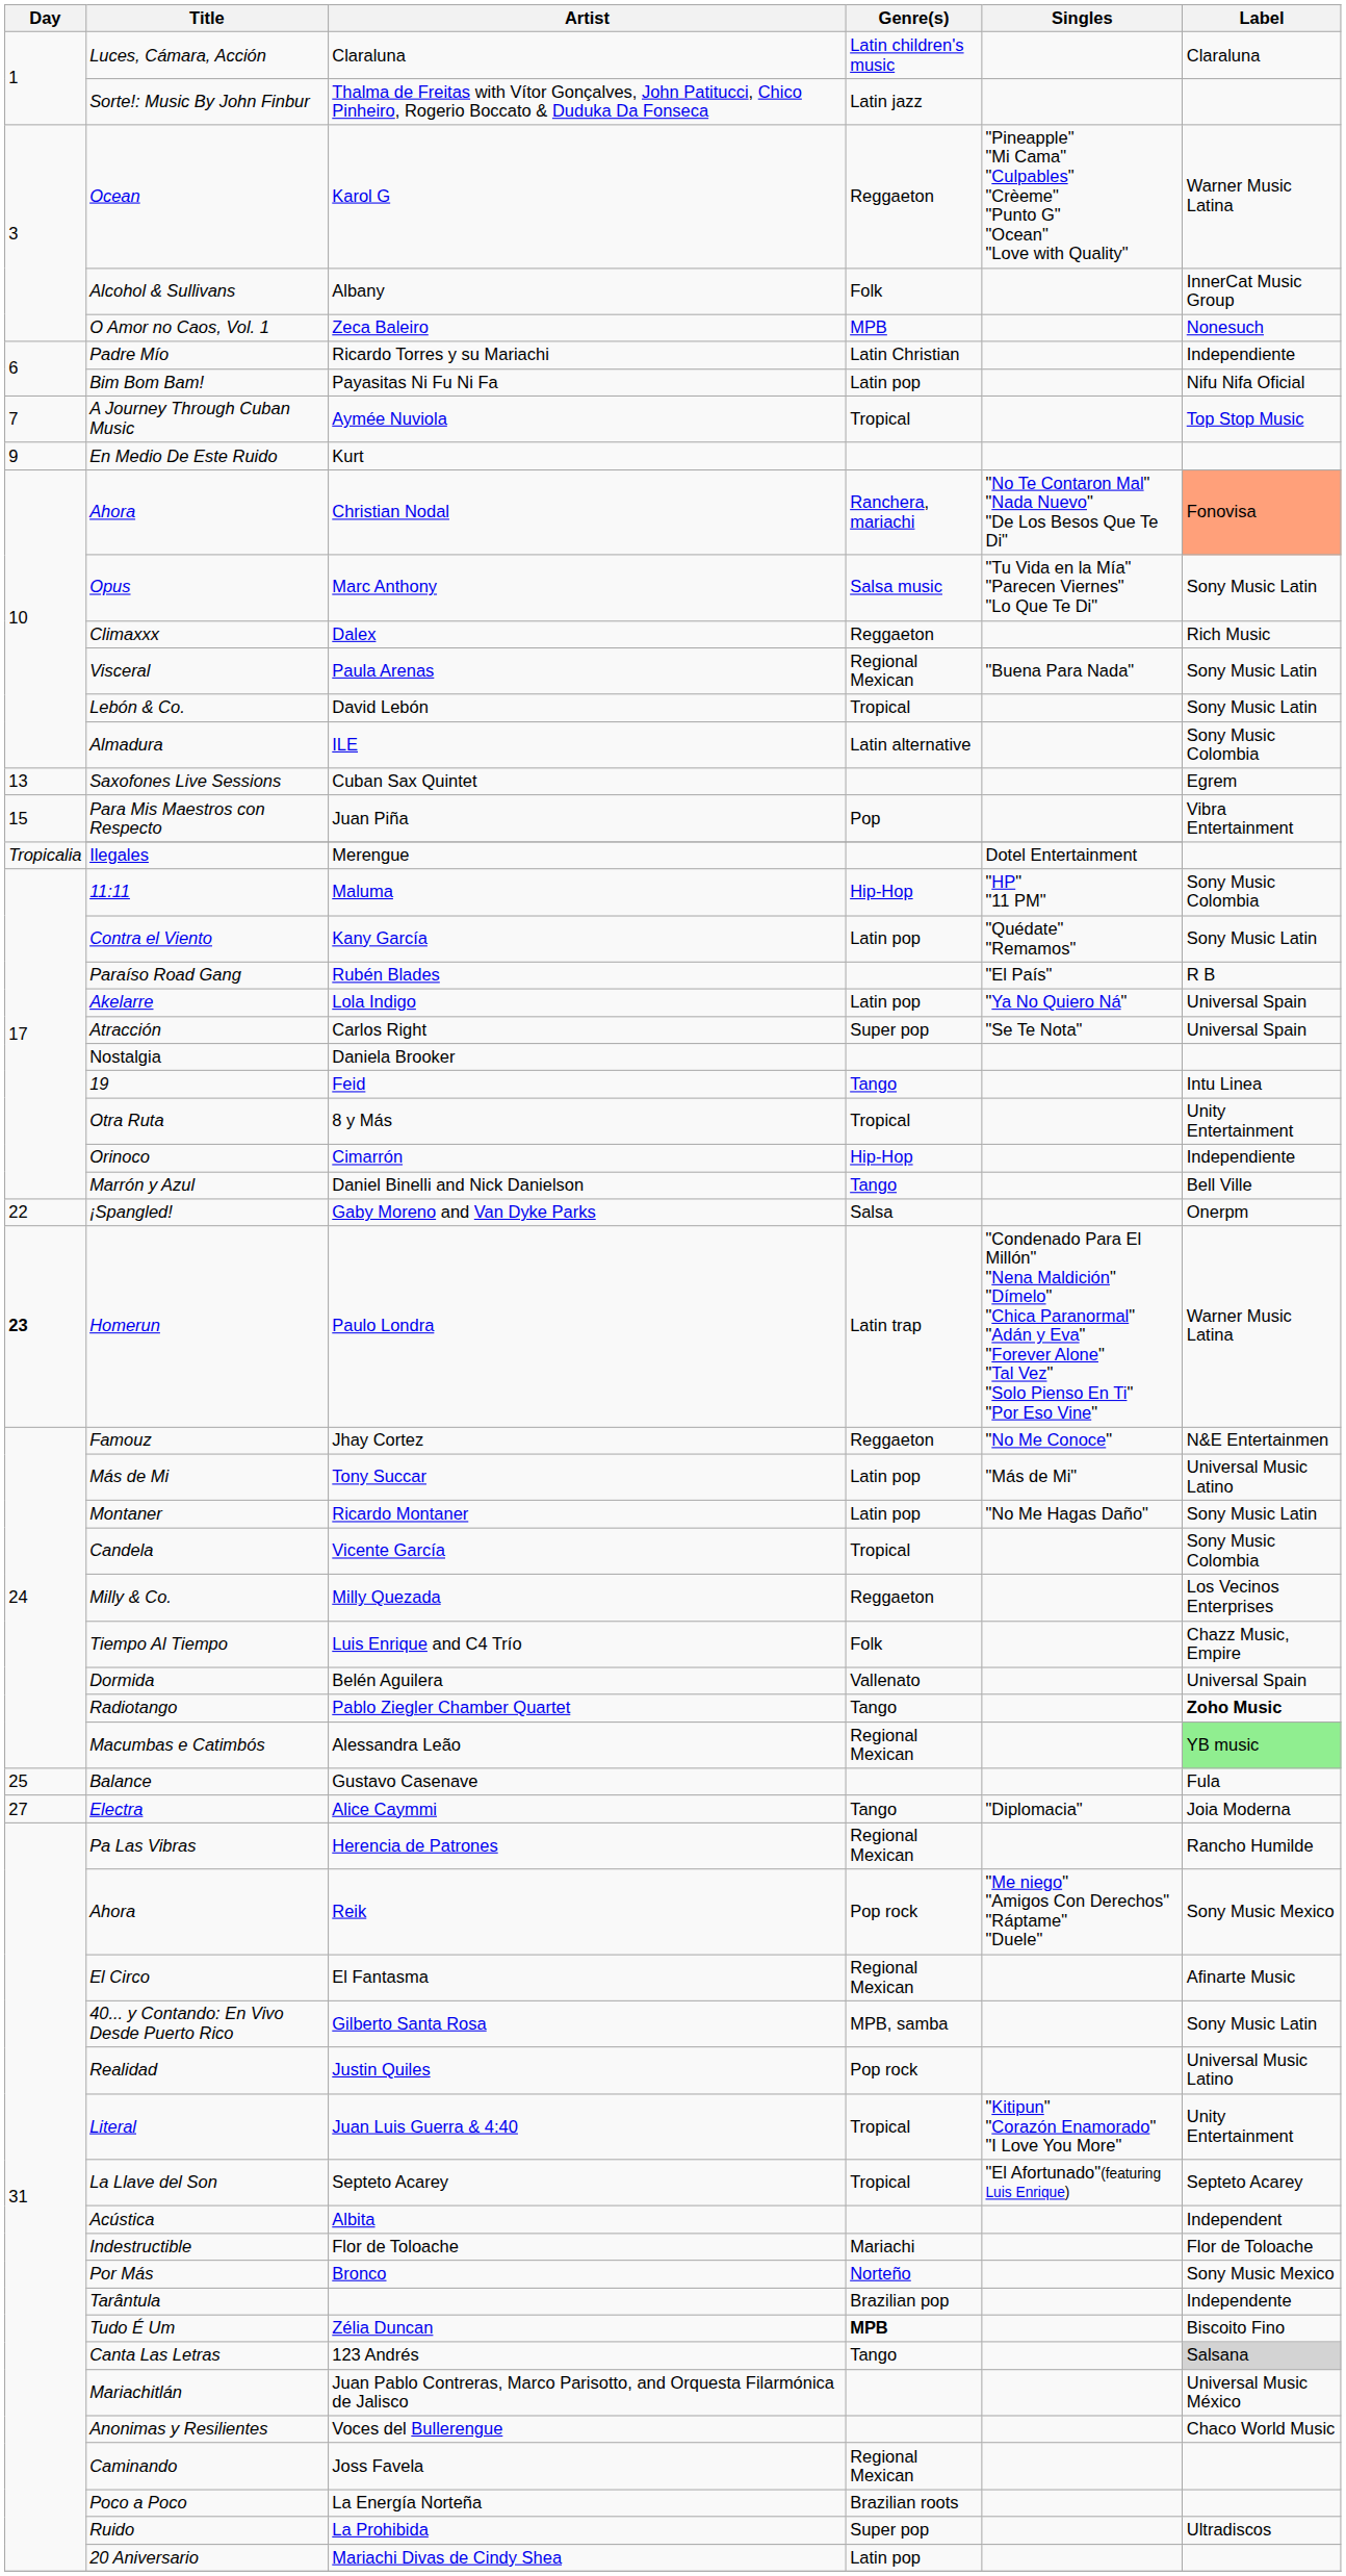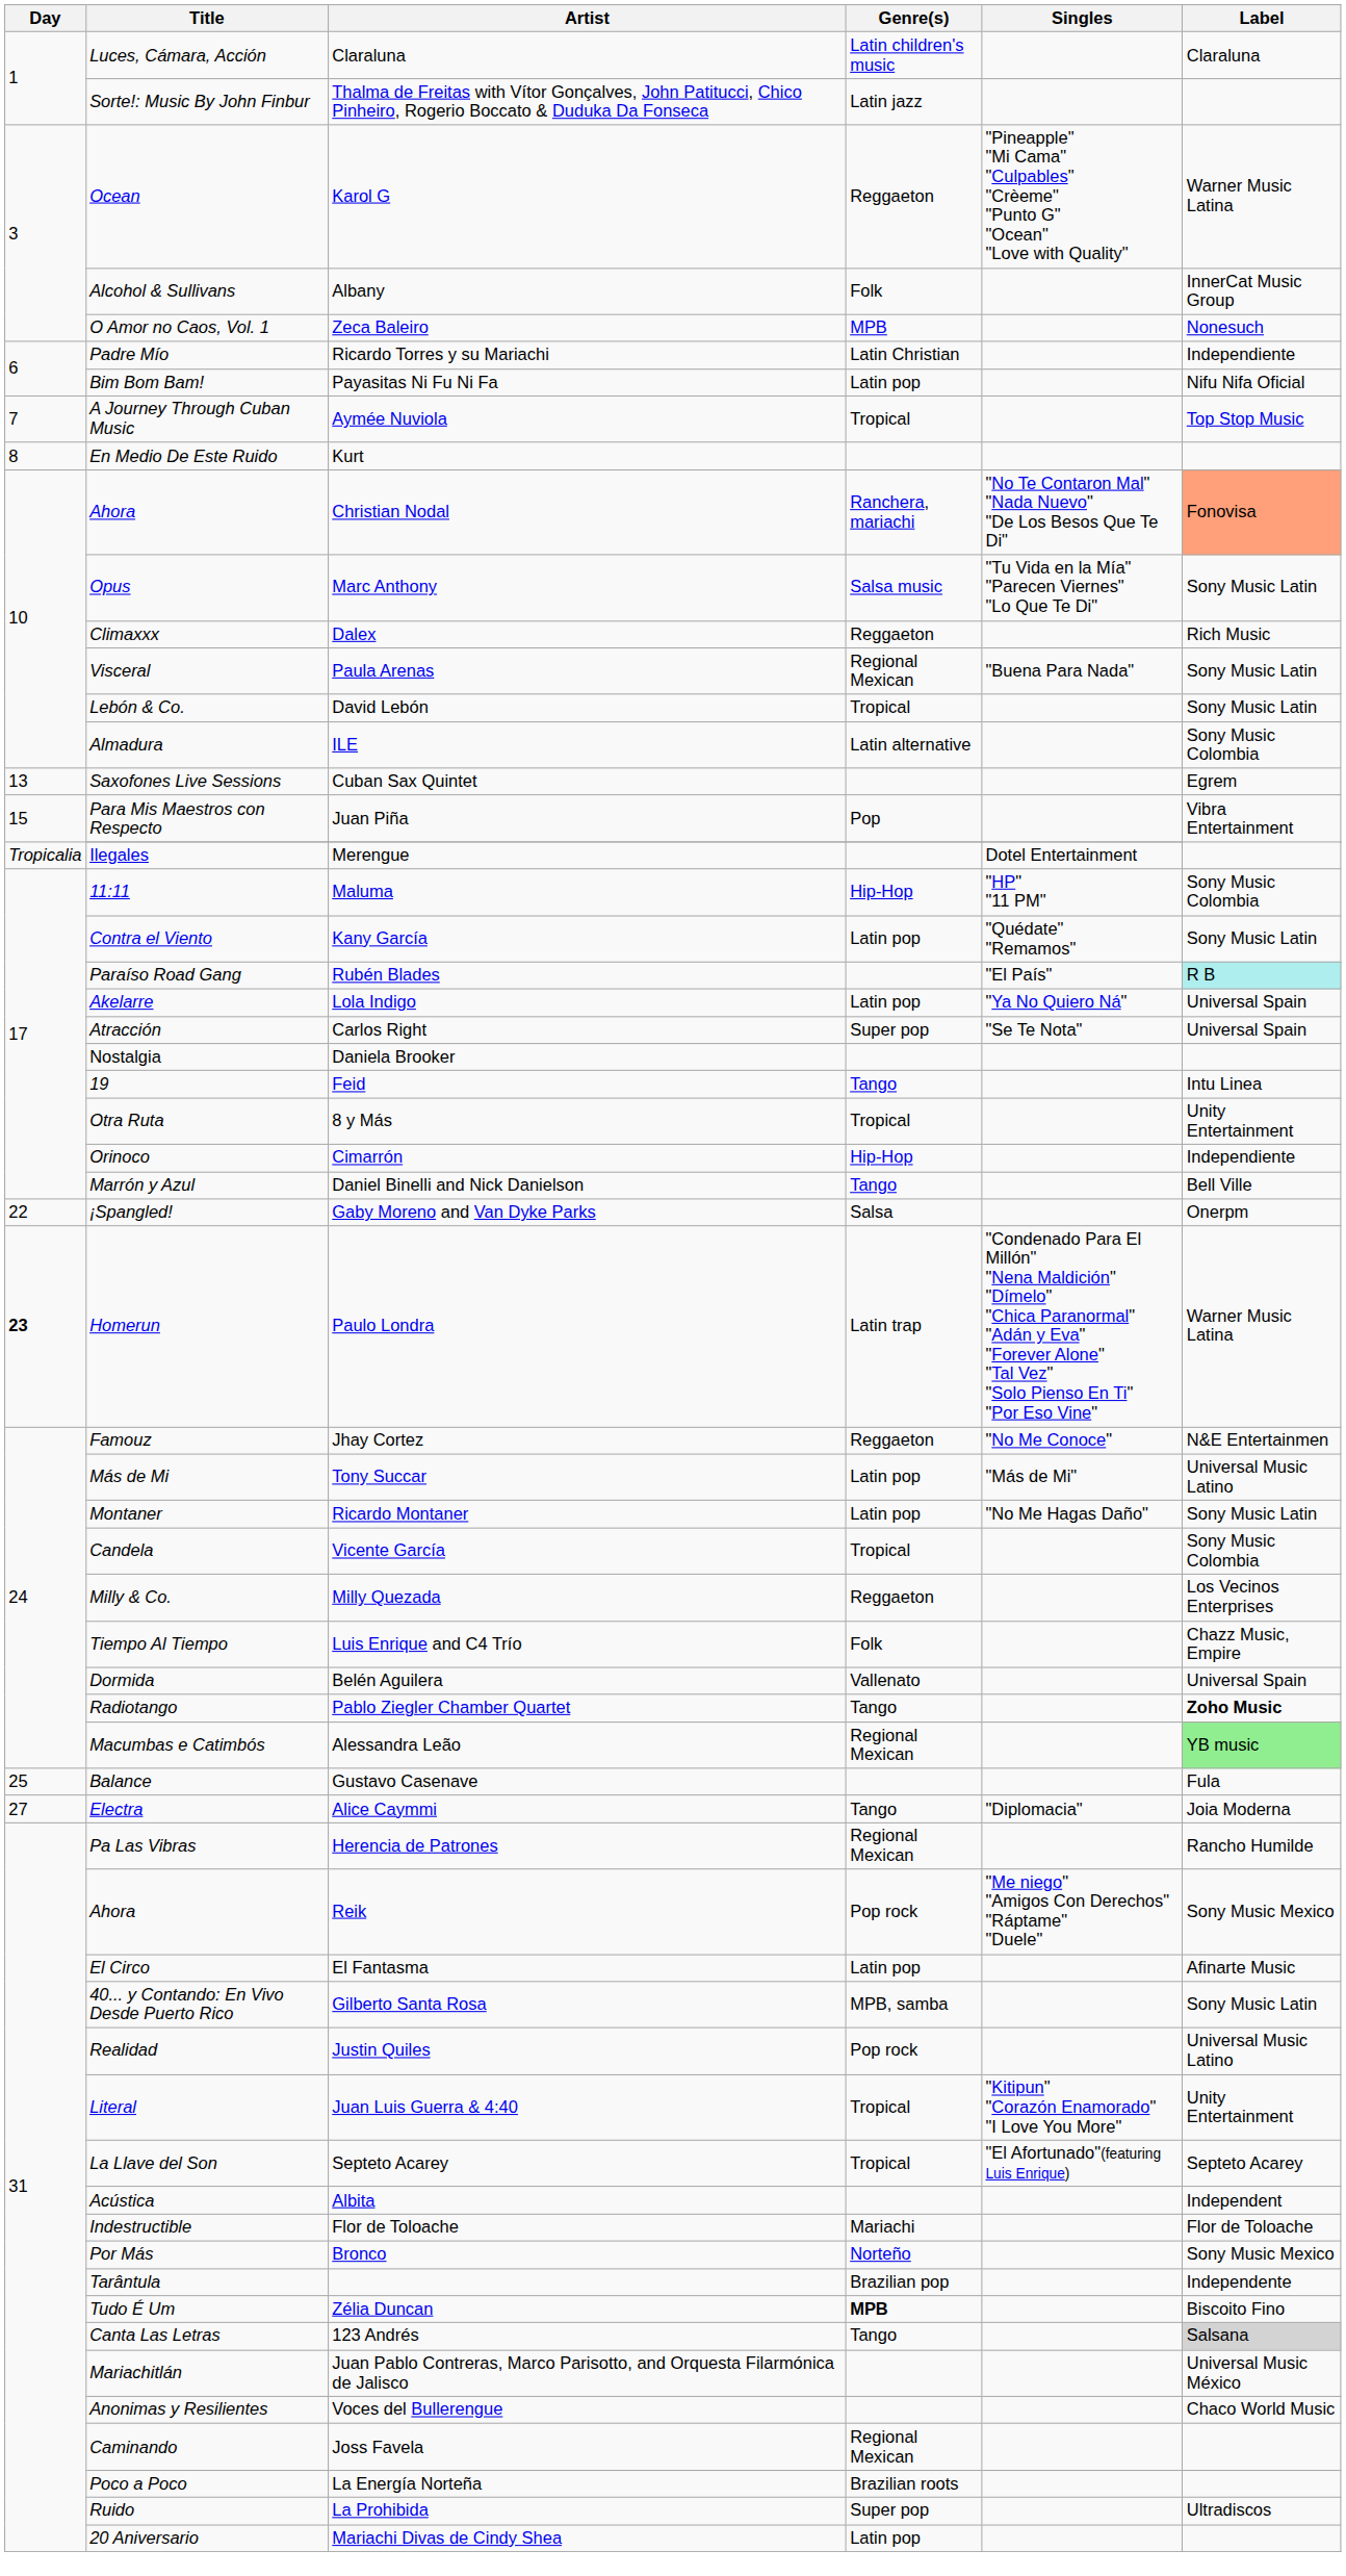Kurt | Day: 9 -> 8
Rubén Blades | Label: no background -> paleturquoise background
El Fantasma | Genre(s): Regional Mexican -> Latin pop
